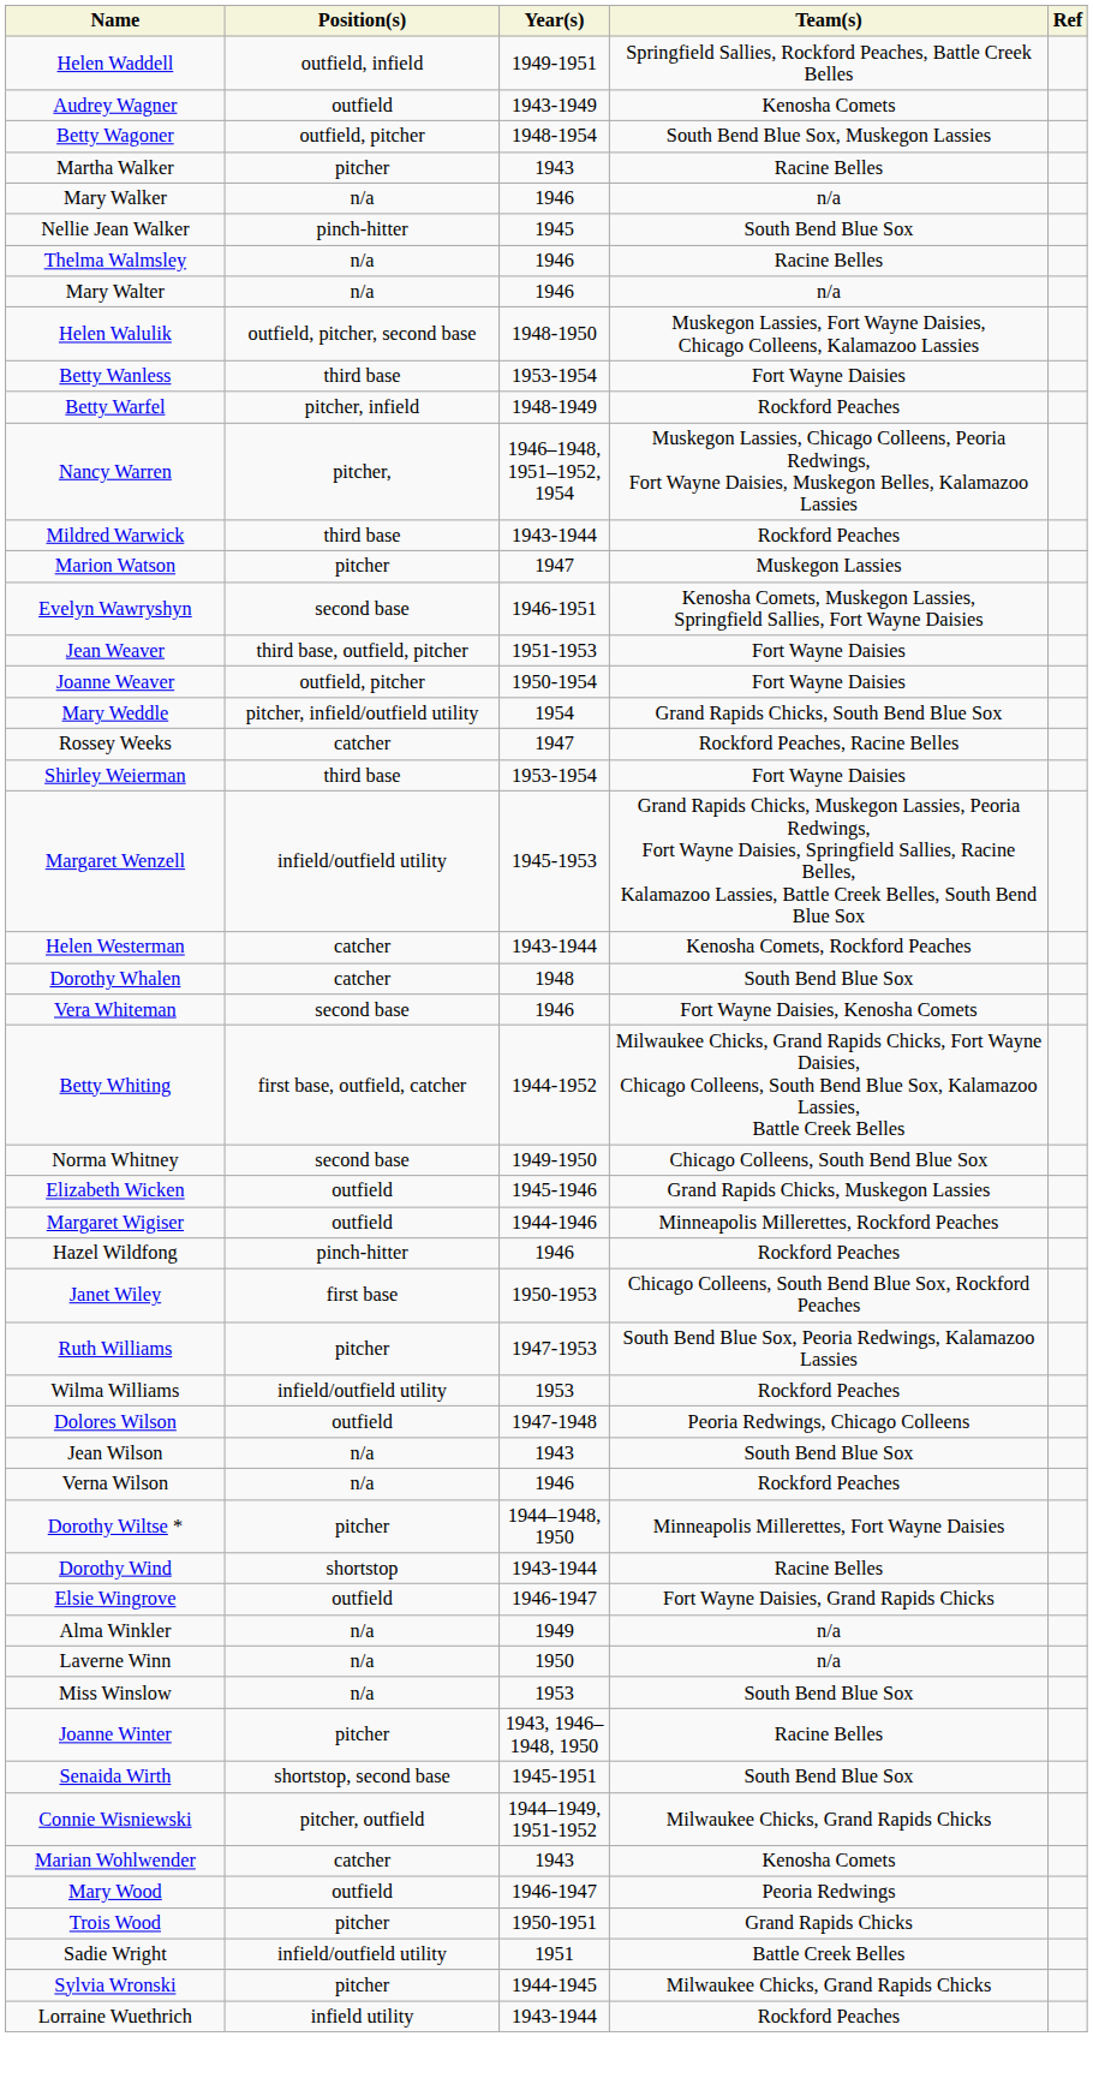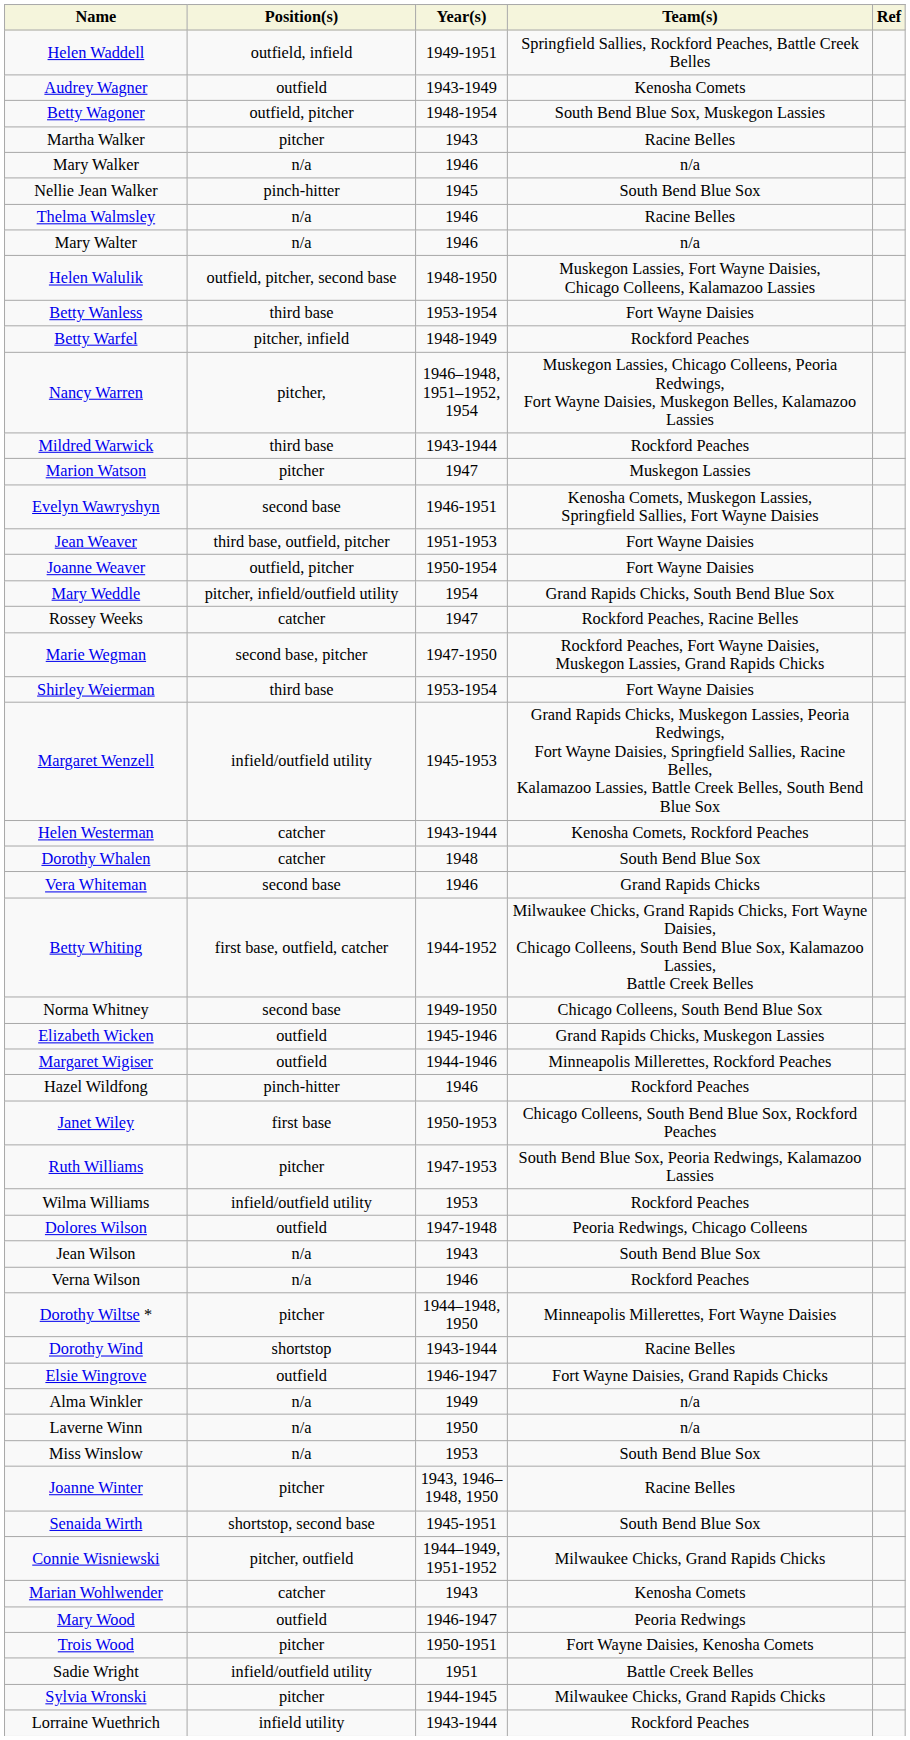+ row: Marie Wegman | second base, pitcher | 1947-1950 | Rockford Peaches, Fort Wayne Daisies, Muskegon Lassies, Grand Rapids Chicks
Vera Whiteman | Team(s): Fort Wayne Daisies, Kenosha Comets -> Grand Rapids Chicks
Trois Wood | Team(s): Grand Rapids Chicks -> Fort Wayne Daisies, Kenosha Comets
